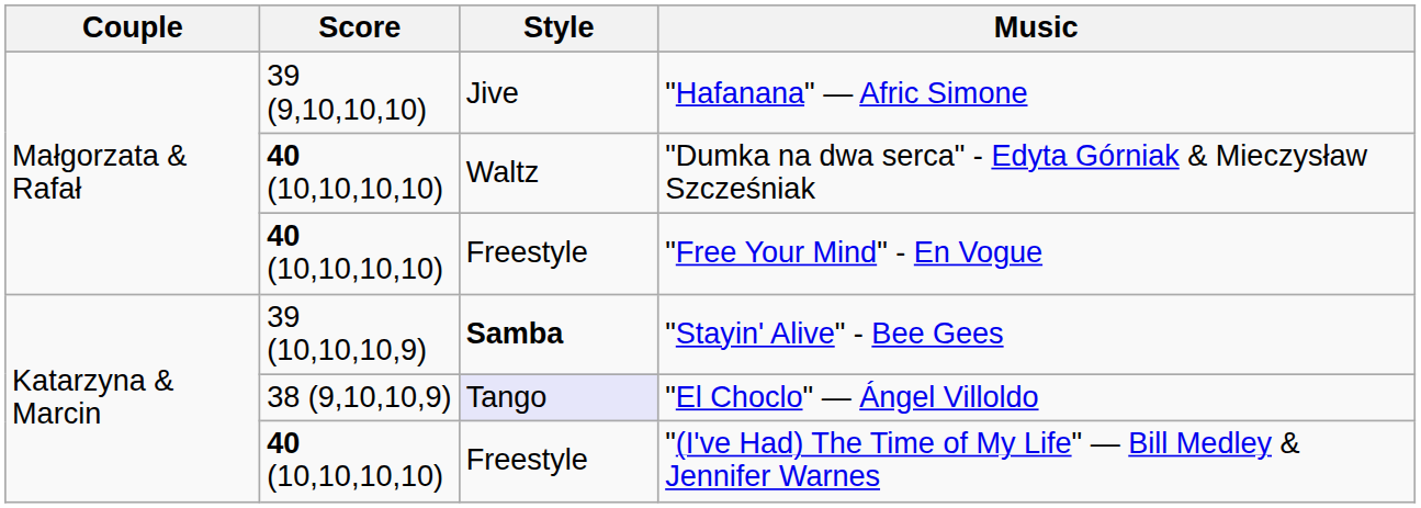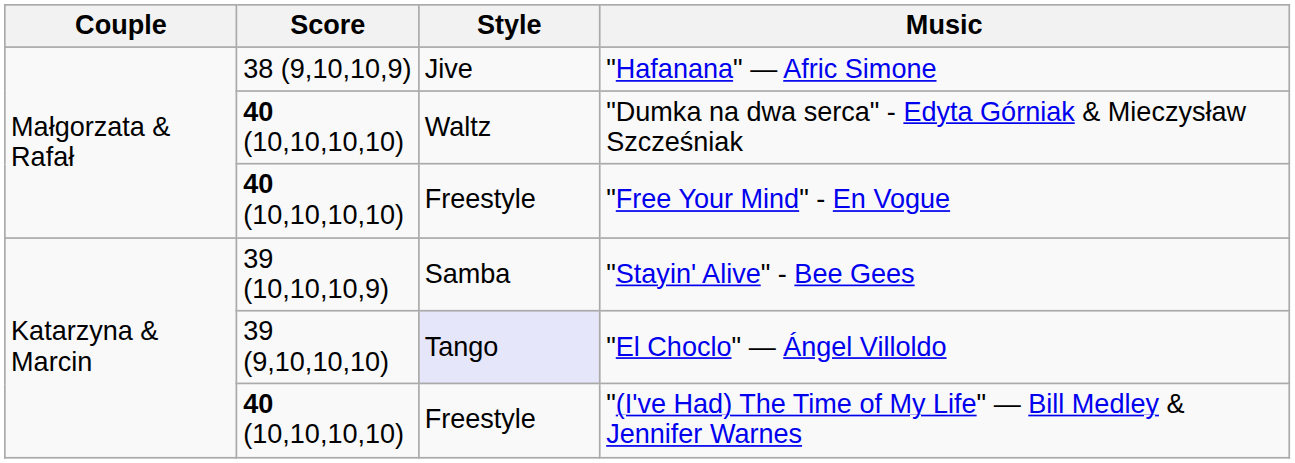"Hafanana" — Afric Simone | Score: 39 (9,10,10,10) -> 38 (9,10,10,9)
"Stayin' Alive" - Bee Gees | Style: bold -> normal
"El Choclo" — Ángel Villoldo | Score: 38 (9,10,10,9) -> 39 (9,10,10,10)
